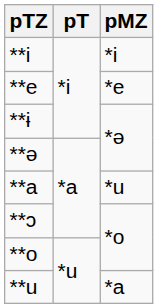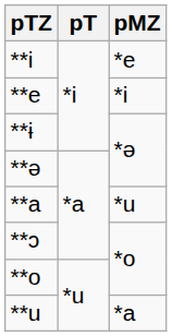**i | pMZ: *i -> *e
**e | pMZ: *e -> *i
